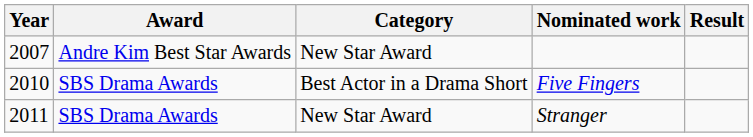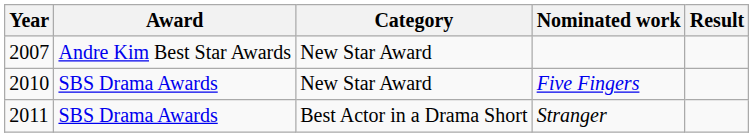Five Fingers | Category: Best Actor in a Drama Short -> New Star Award
Stranger | Category: New Star Award -> Best Actor in a Drama Short
